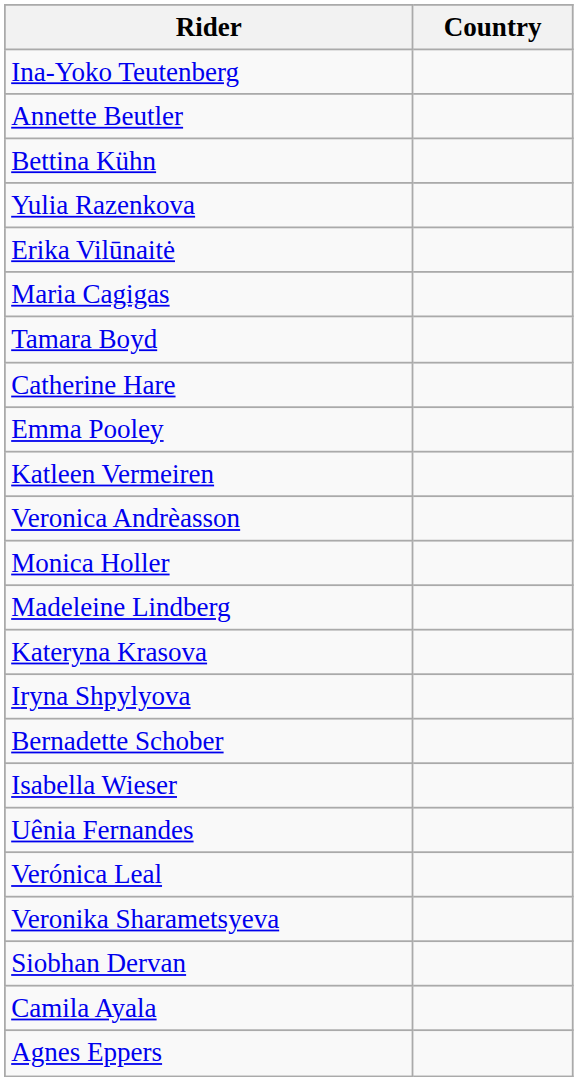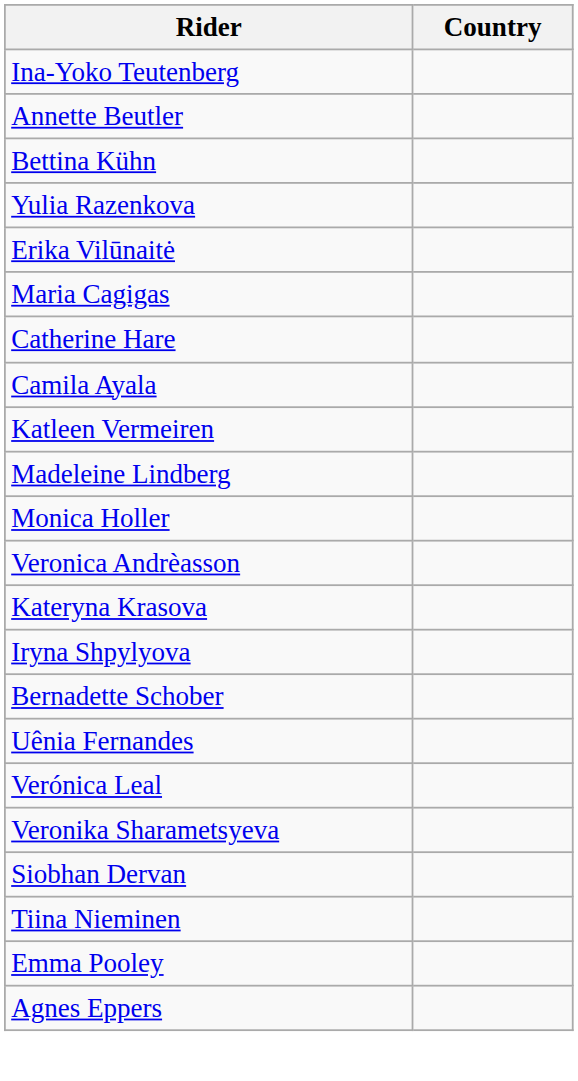- row: Tamara Boyd
rows swapped: Emma Pooley <-> Camila Ayala
rows swapped: Veronica Andrèasson <-> Madeleine Lindberg
- row: Isabella Wieser
+ row: Tiina Nieminen
